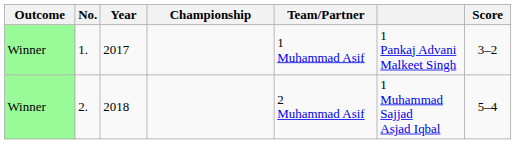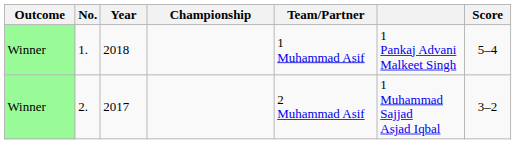1. | Year: 2017 -> 2018
1. | Score: 3–2 -> 5–4
2. | Year: 2018 -> 2017
2. | Score: 5–4 -> 3–2
